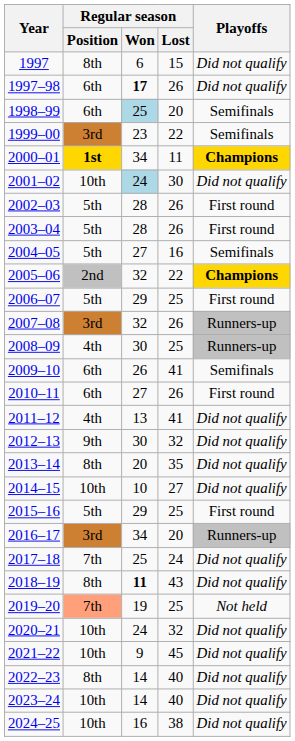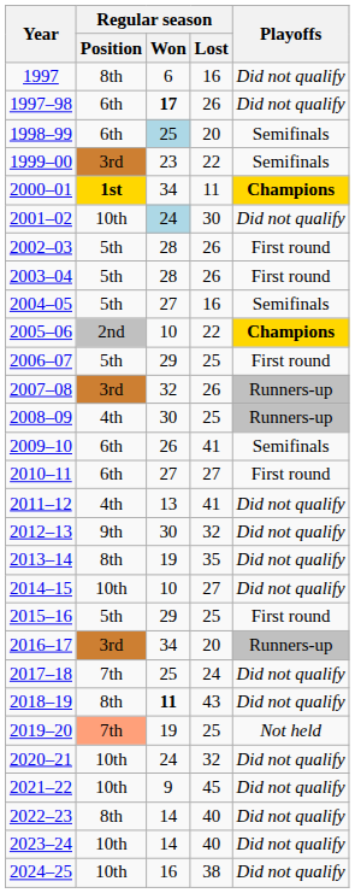1997 | Regular season / Lost: 15 -> 16
2005–06 | Regular season / Won: 32 -> 10
2010–11 | Regular season / Lost: 26 -> 27
2013–14 | Regular season / Won: 20 -> 19
